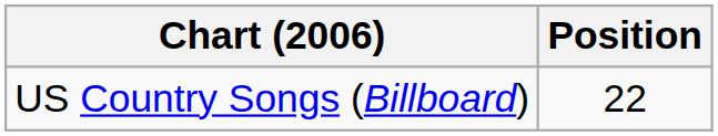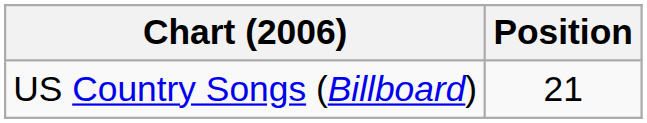US Country Songs (Billboard) | Position: 22 -> 21
